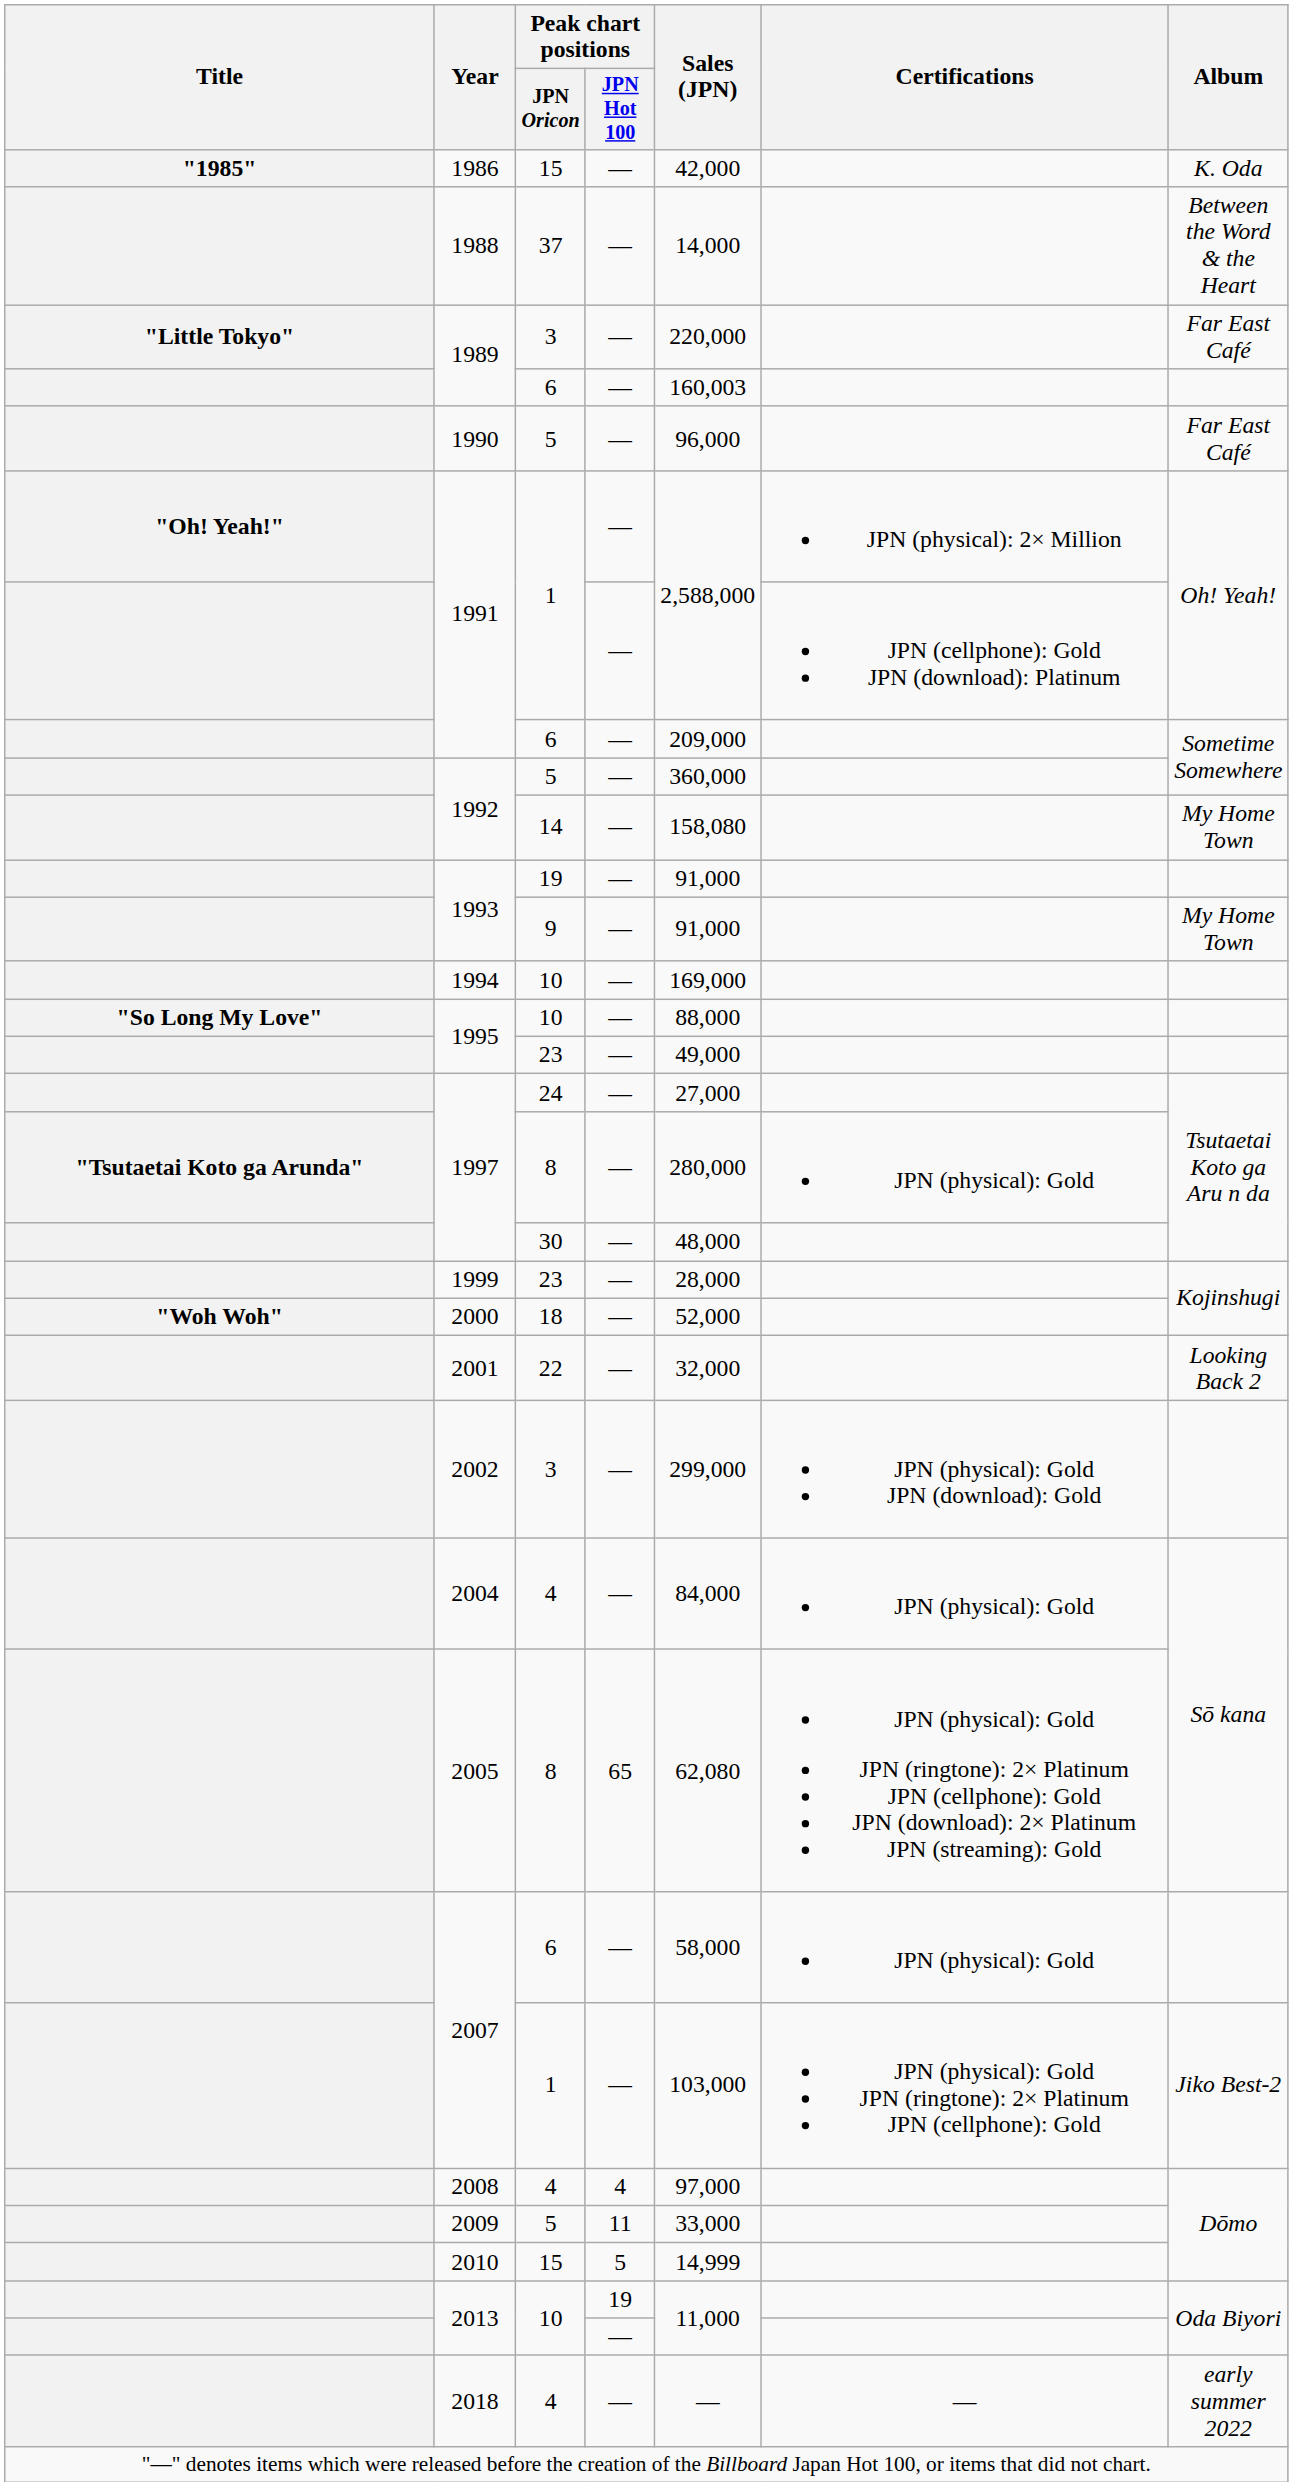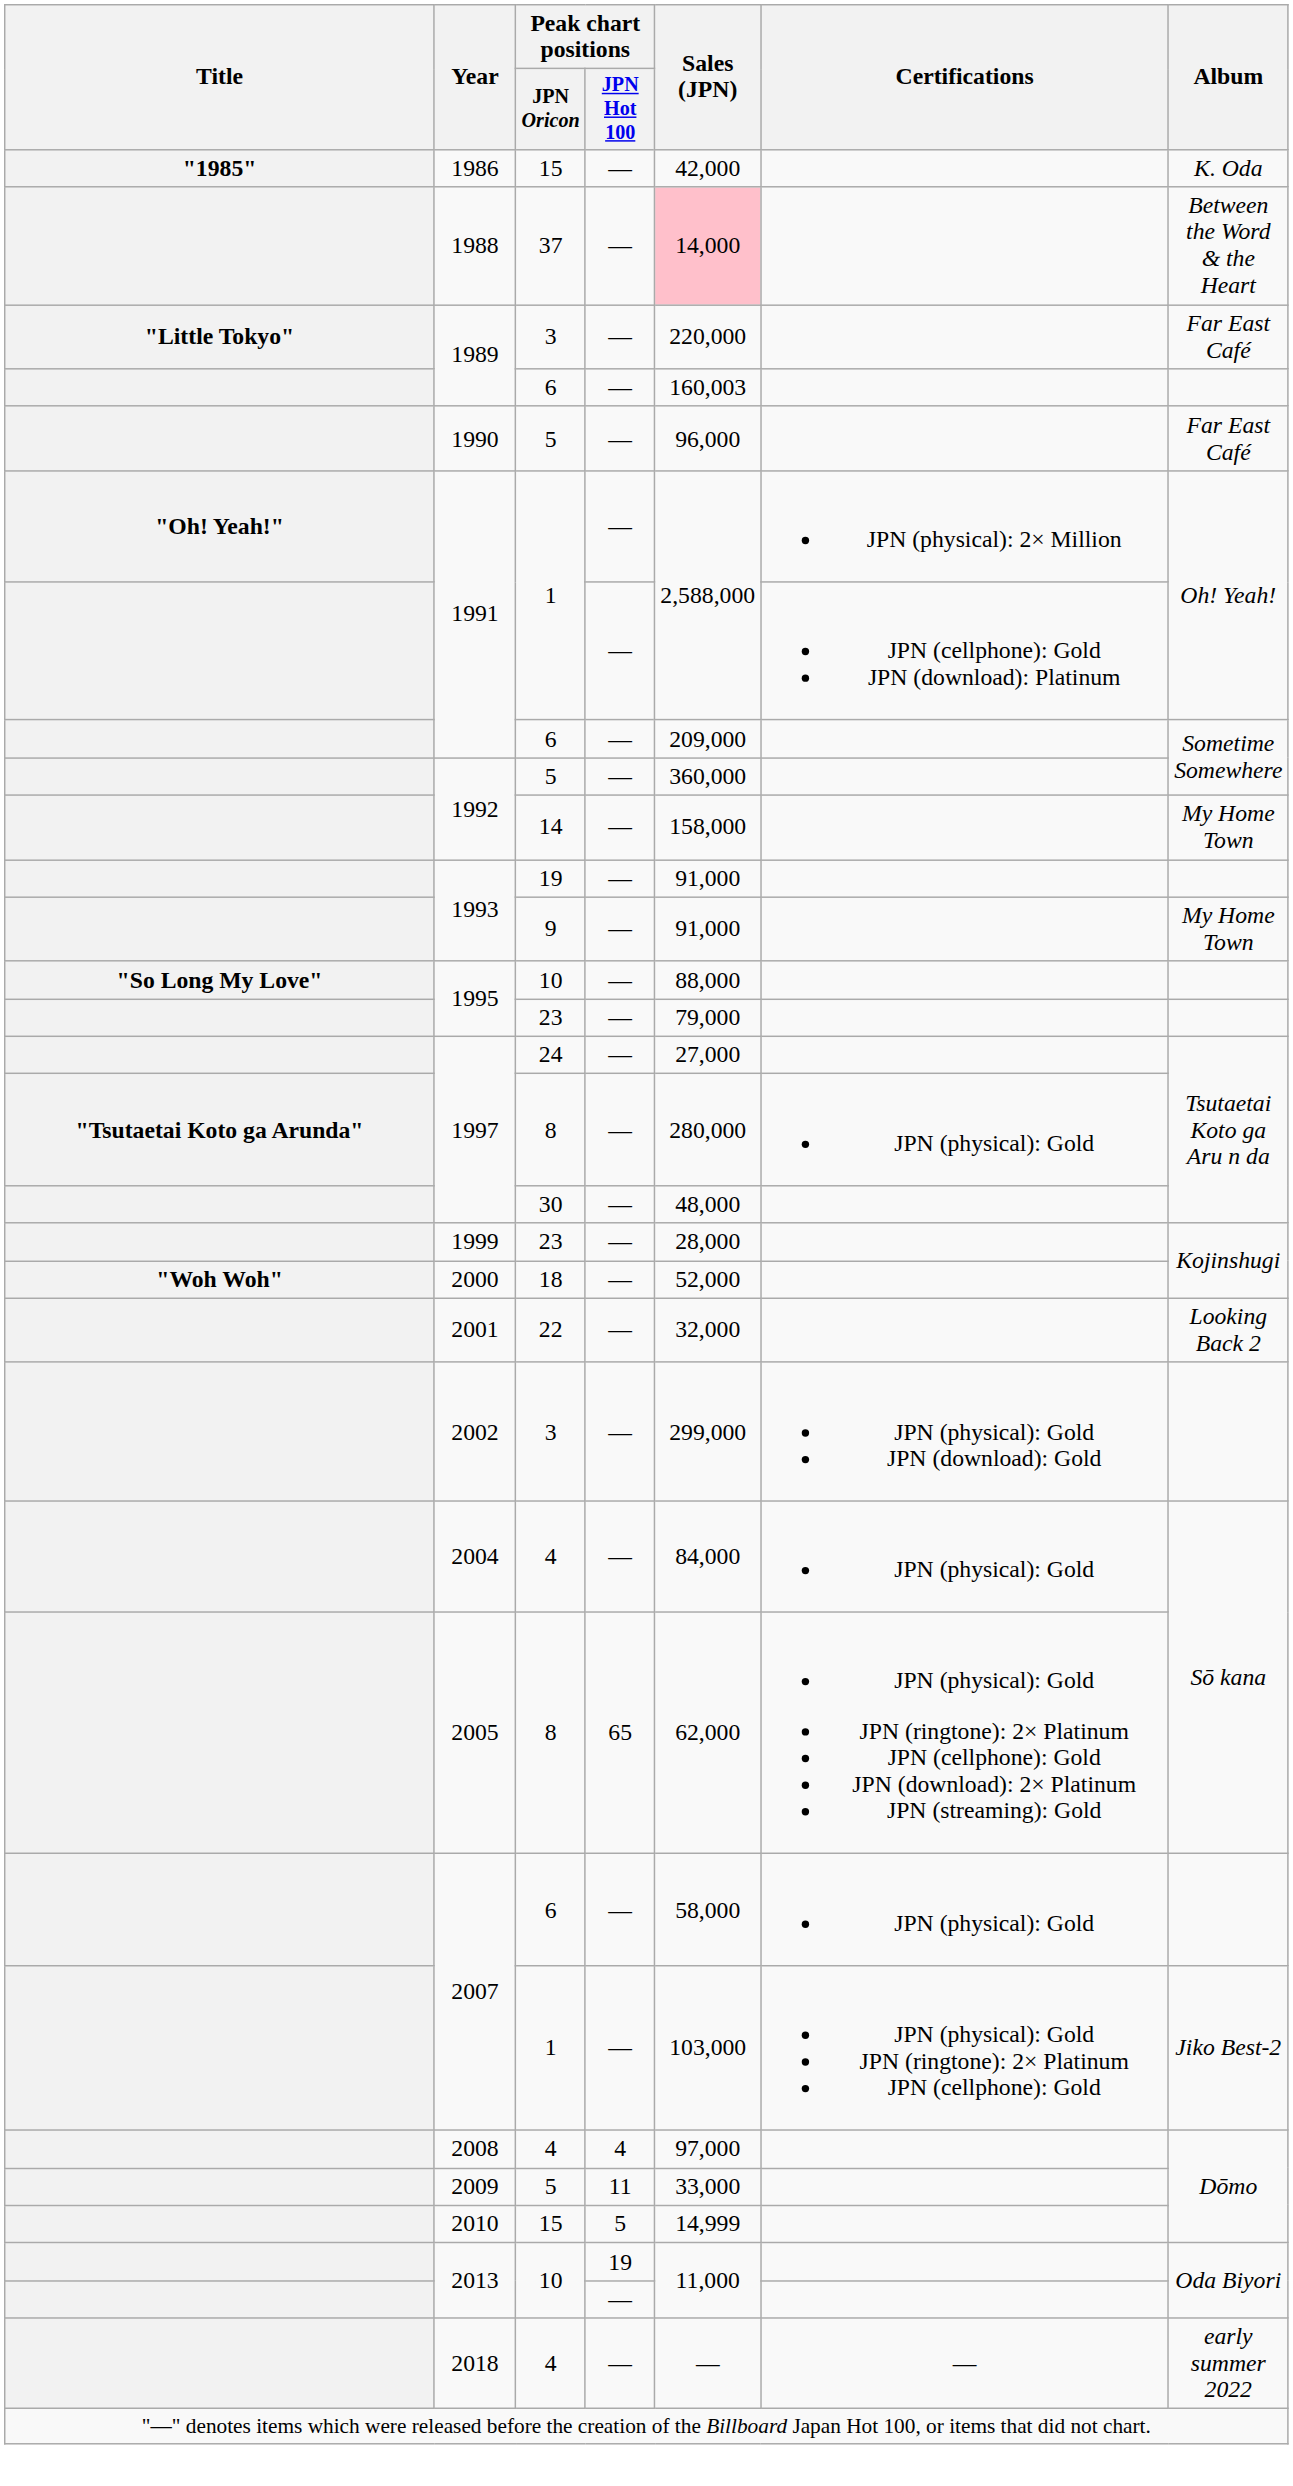1988 | Sales (JPN): no background -> pink background
1992 / 14 | Sales (JPN): 158,080 -> 158,000
- row: 1994 | 10 | — | 169,000
1995 / 23 | Sales (JPN): 49,000 -> 79,000
2005 | Sales (JPN): 62,080 -> 62,000
